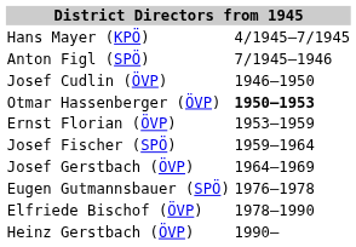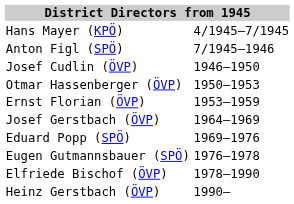Otmar Hassenberger (ÖVP) | column 2: bold -> normal
- row: Josef Fischer (SPÖ) | 1959–1964
+ row: Eduard Popp (SPÖ) | 1969–1976
